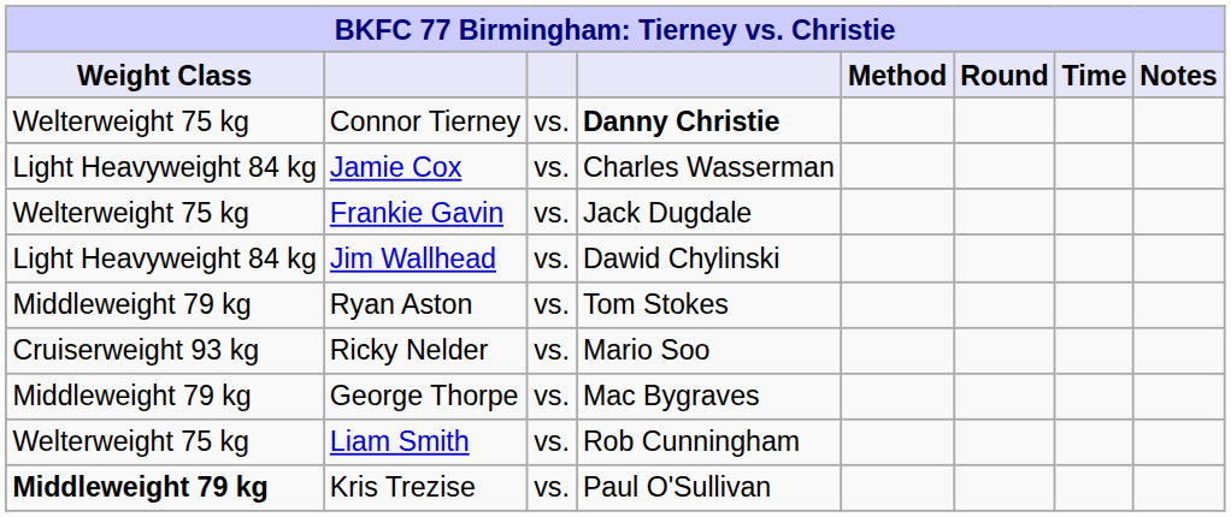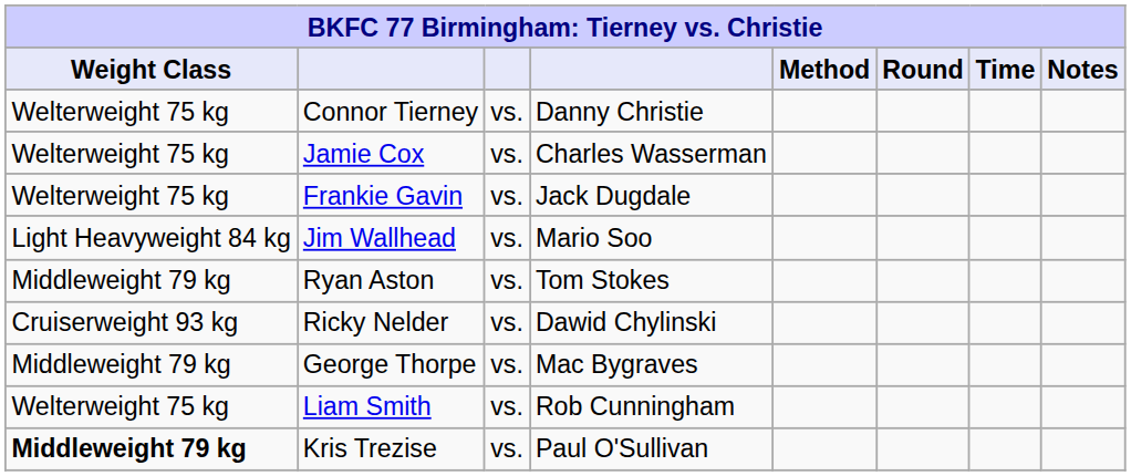Connor Tierney | column 4: bold -> normal
Jamie Cox | Weight Class: Light Heavyweight 84 kg -> Welterweight 75 kg
Jim Wallhead | column 4: Dawid Chylinski -> Mario Soo
Ricky Nelder | column 4: Mario Soo -> Dawid Chylinski
